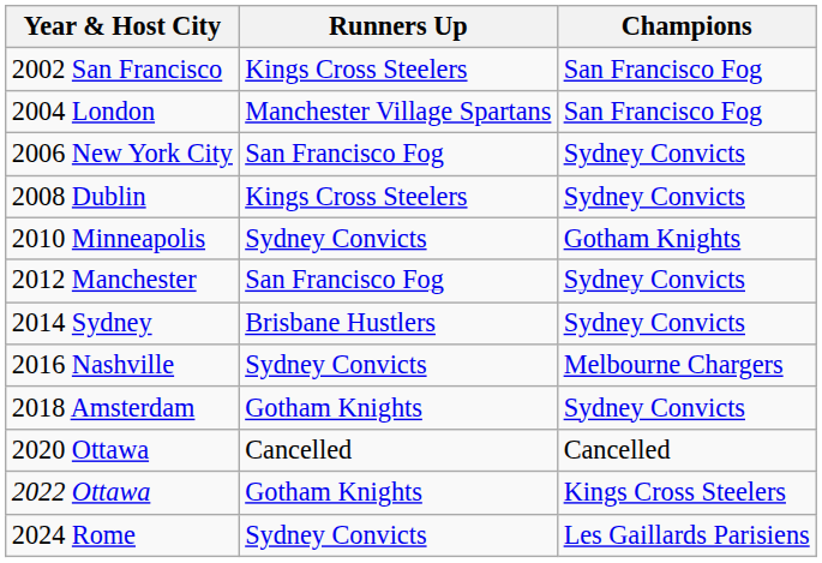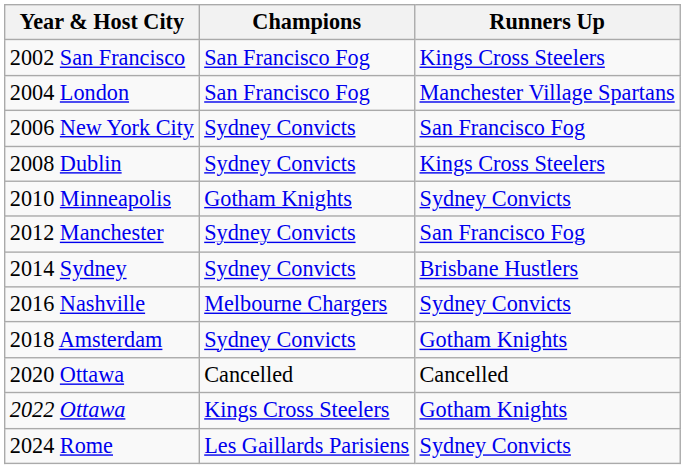columns swapped: Champions <-> Runners Up
